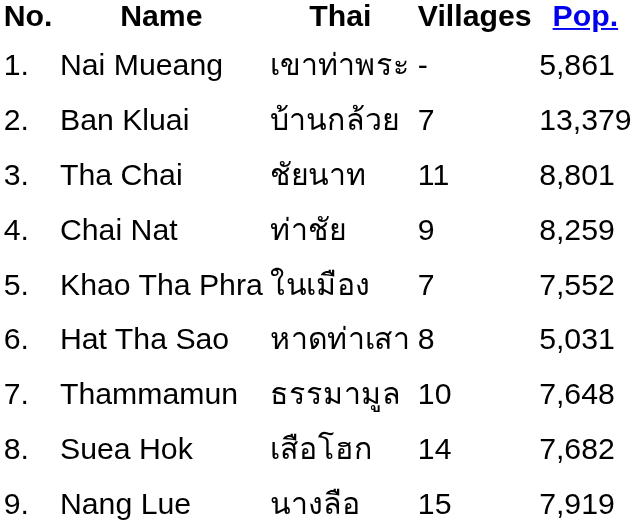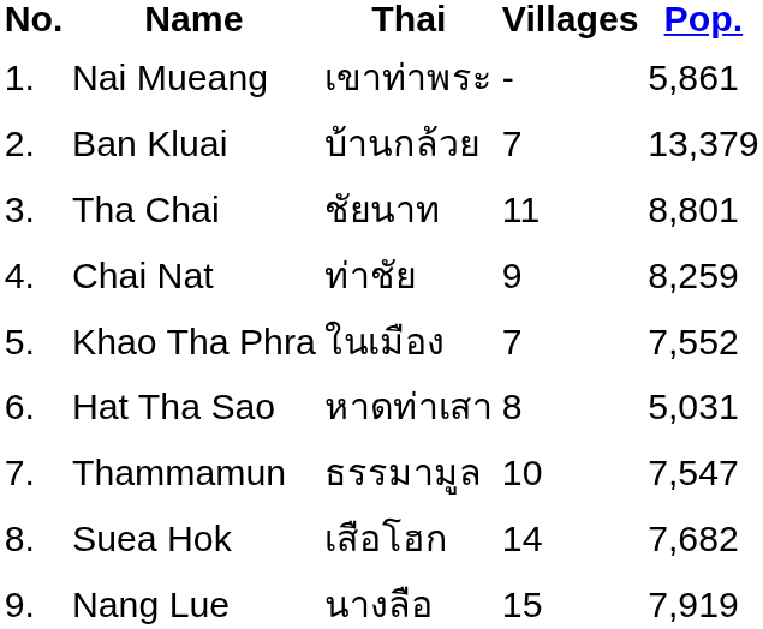Thammamun | Pop.: 7,648 -> 7,547
